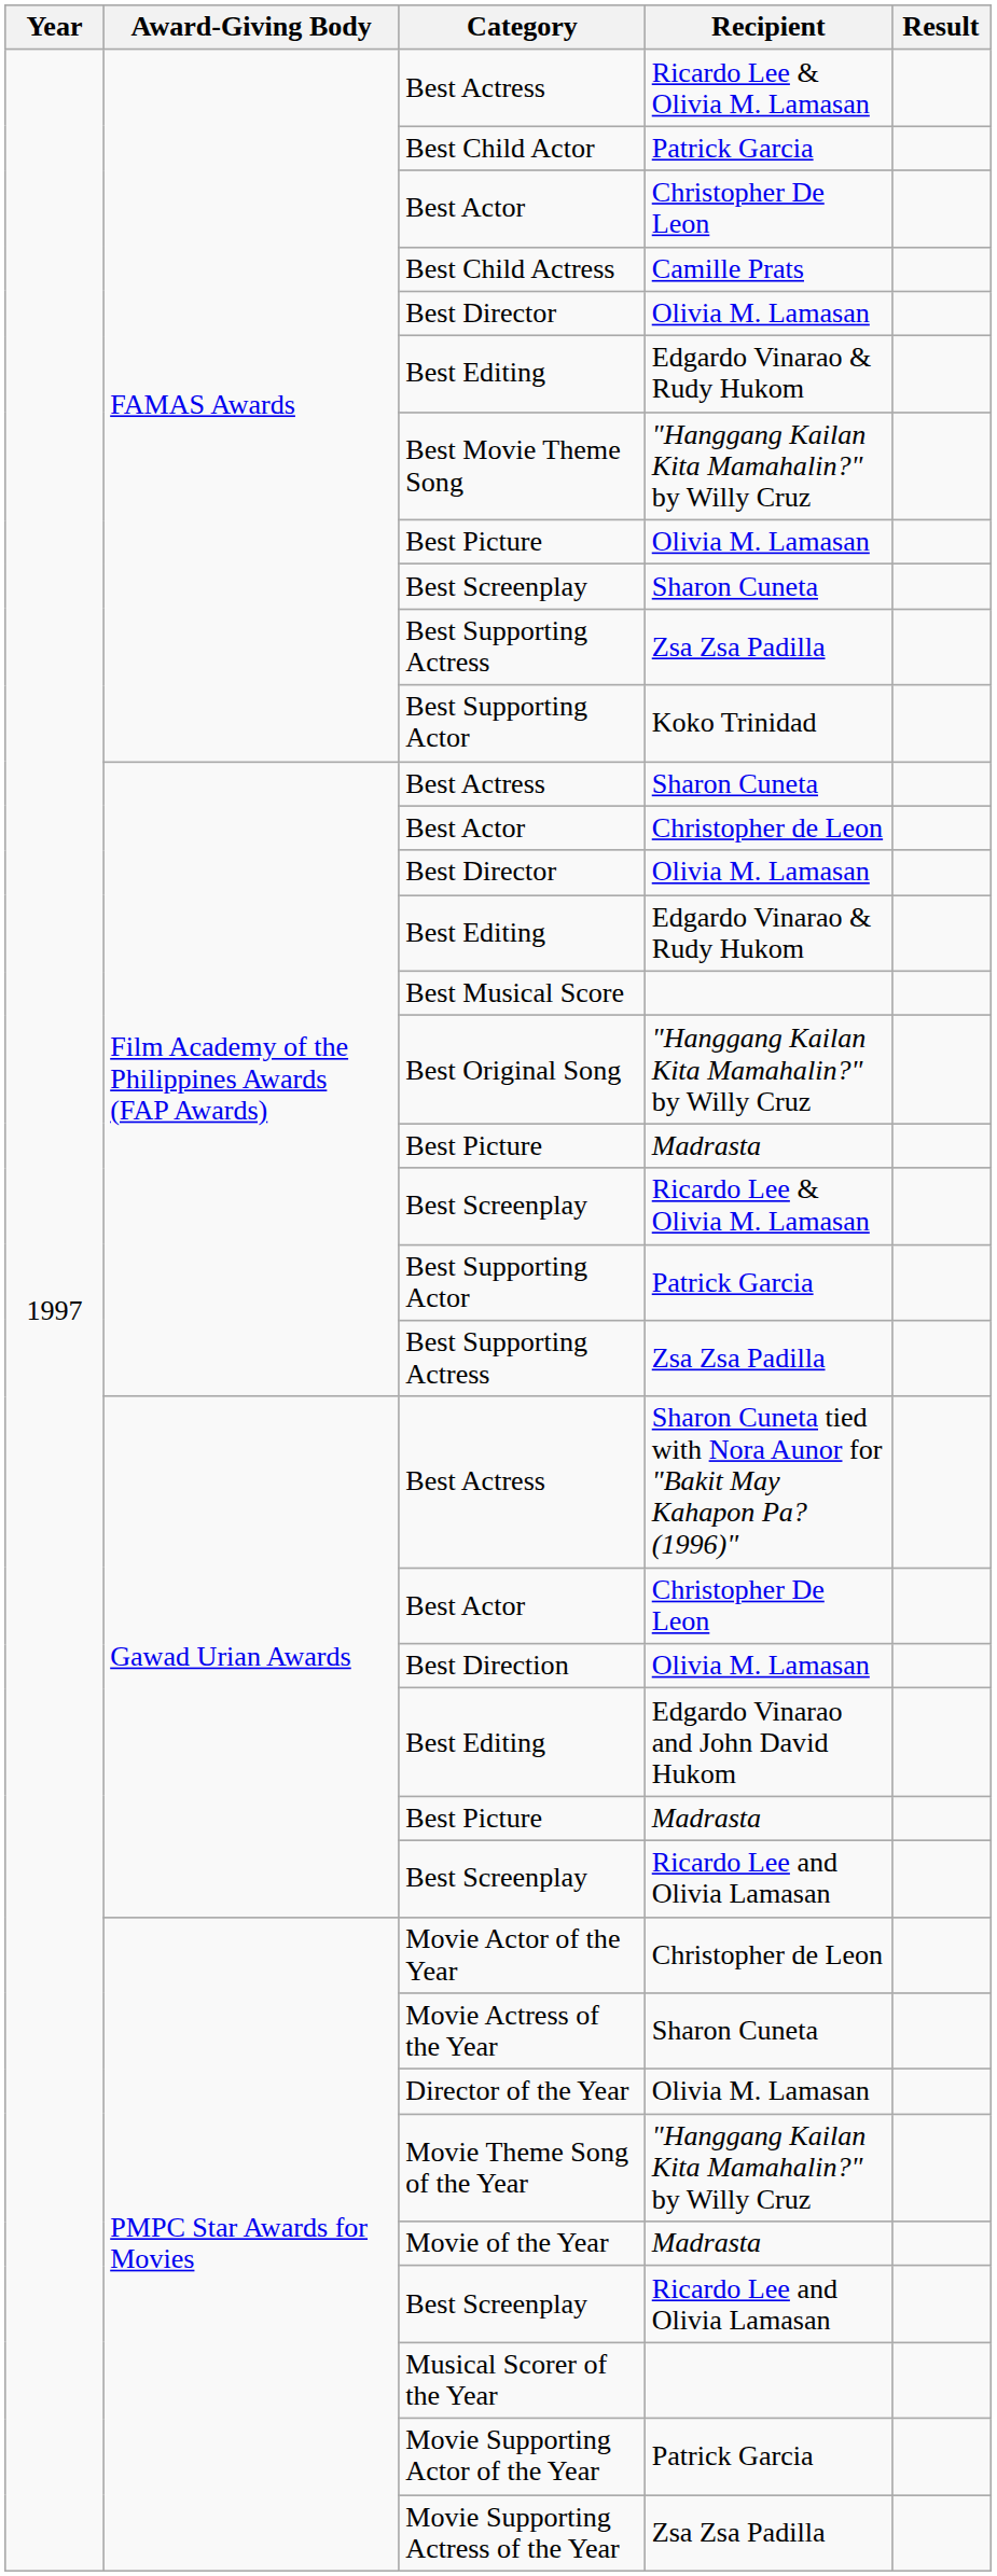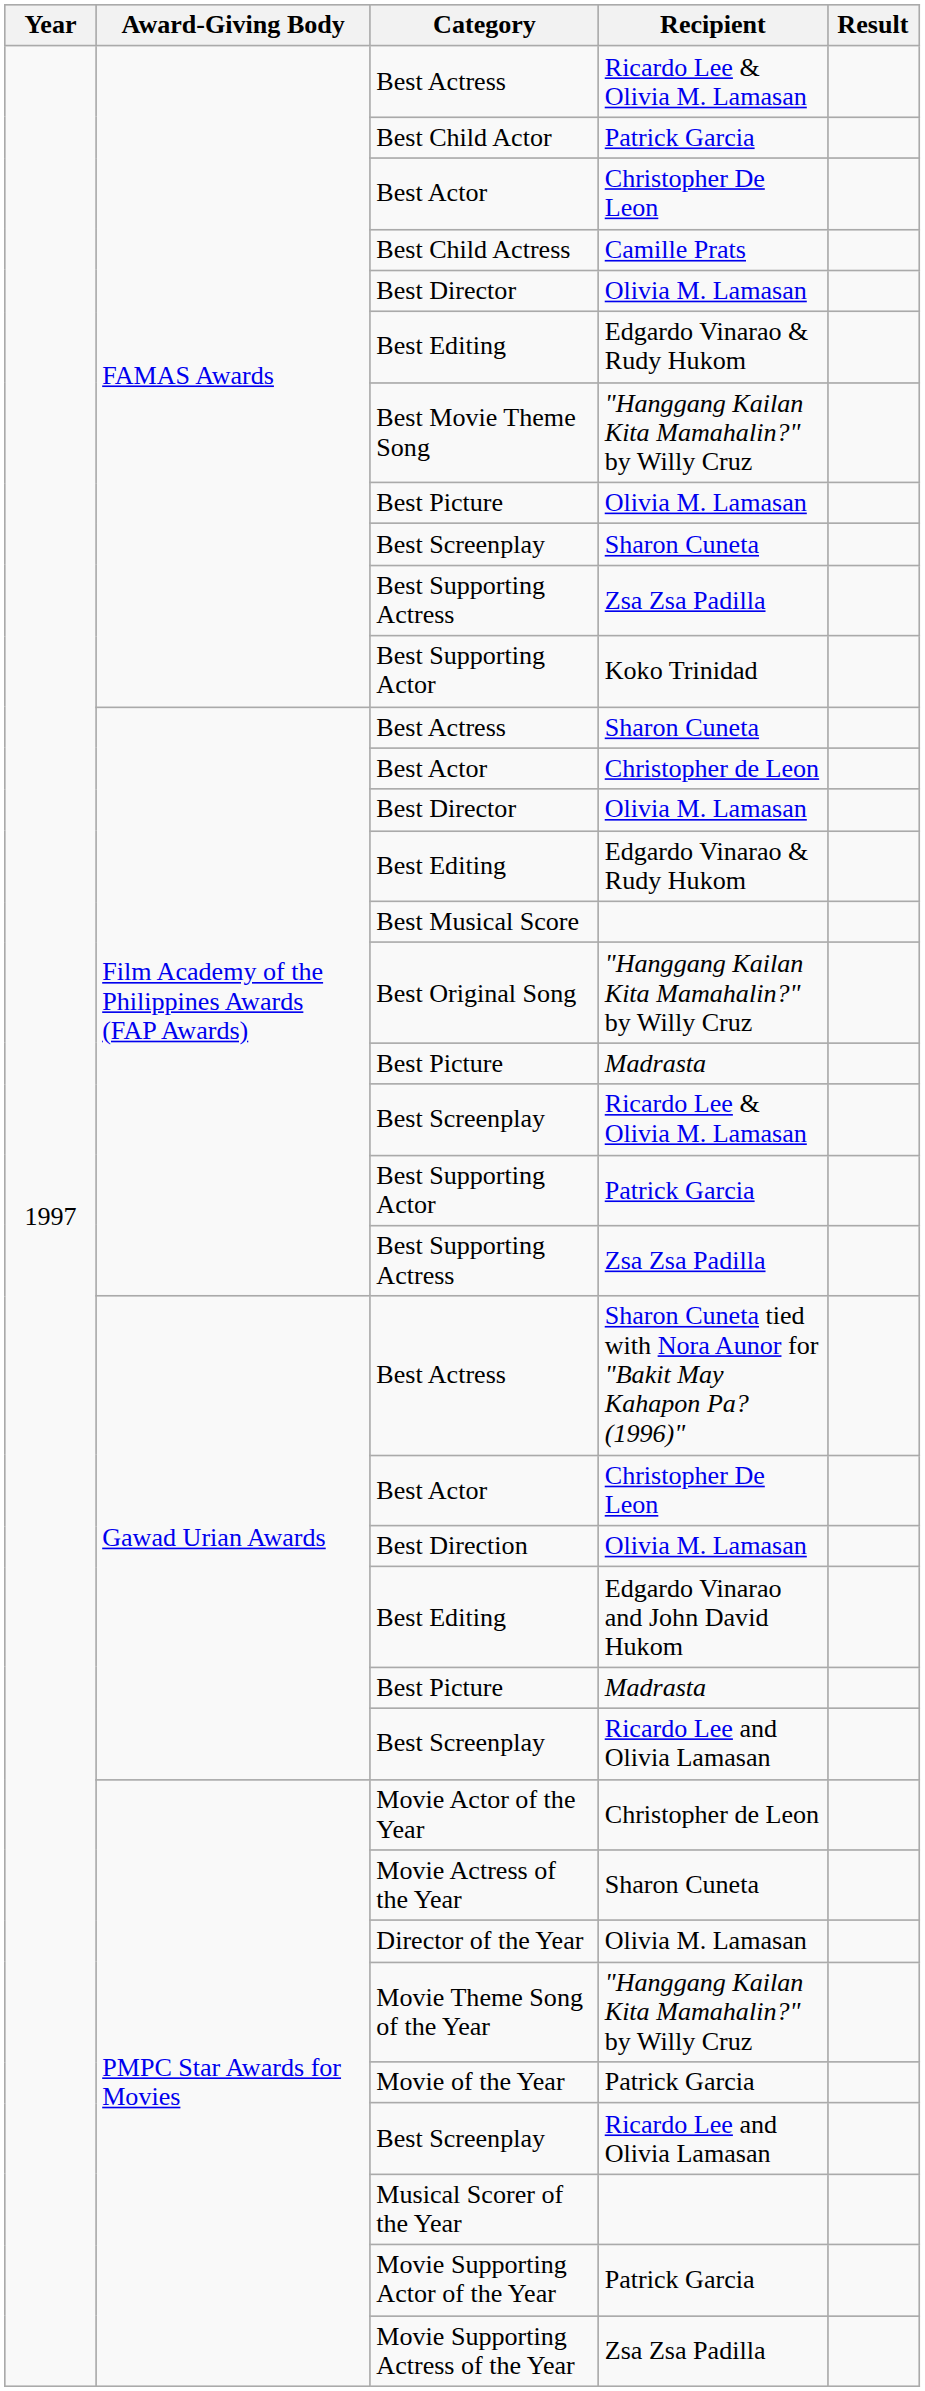Movie of the Year | Recipient: Madrasta -> Patrick Garcia
